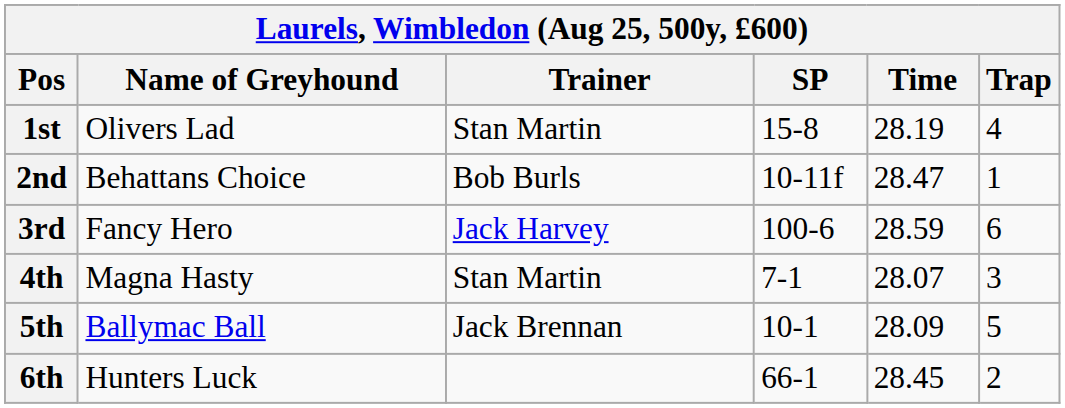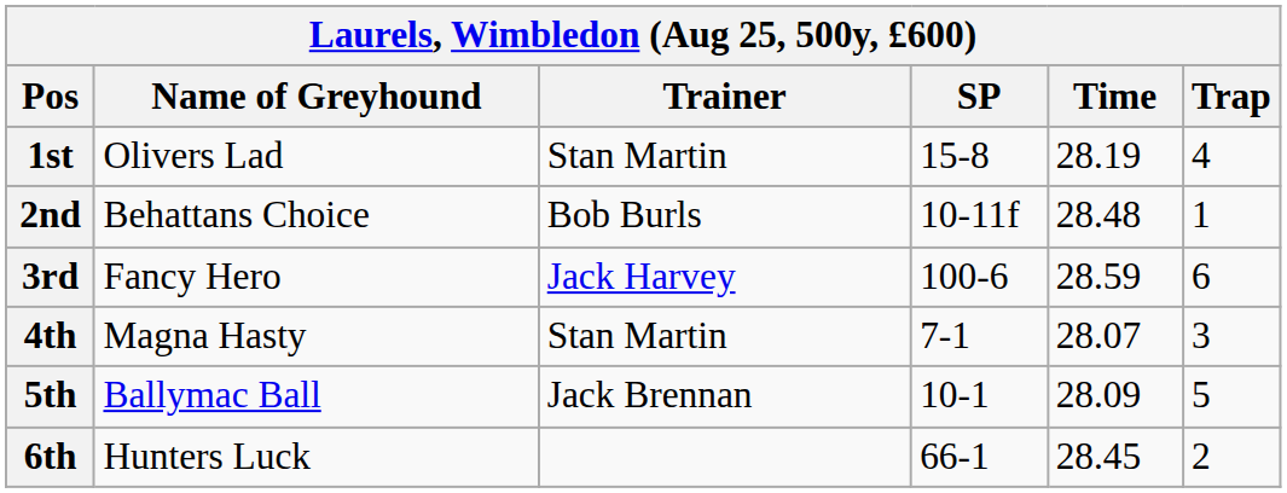2nd | Time: 28.47 -> 28.48
